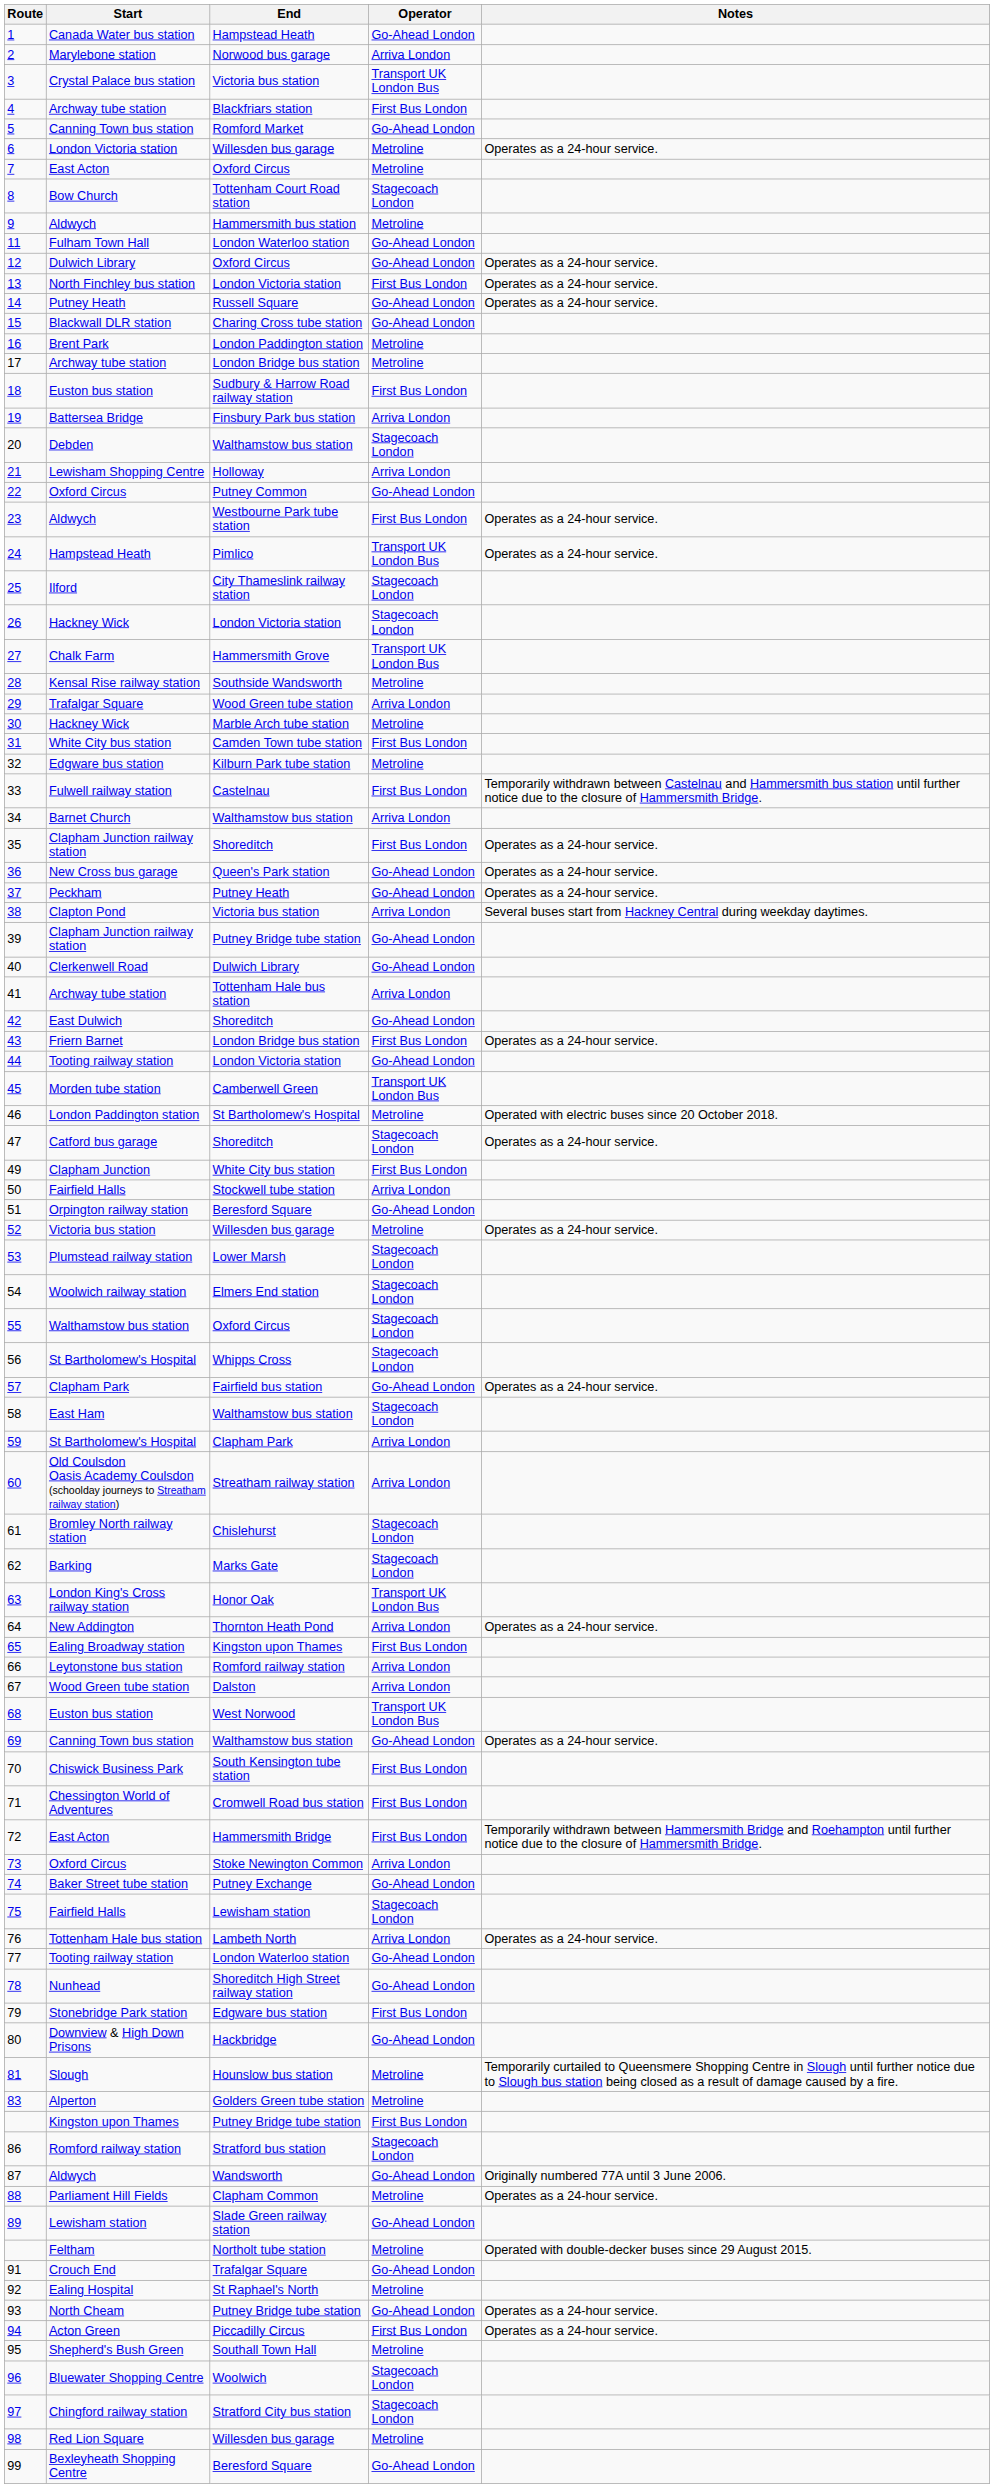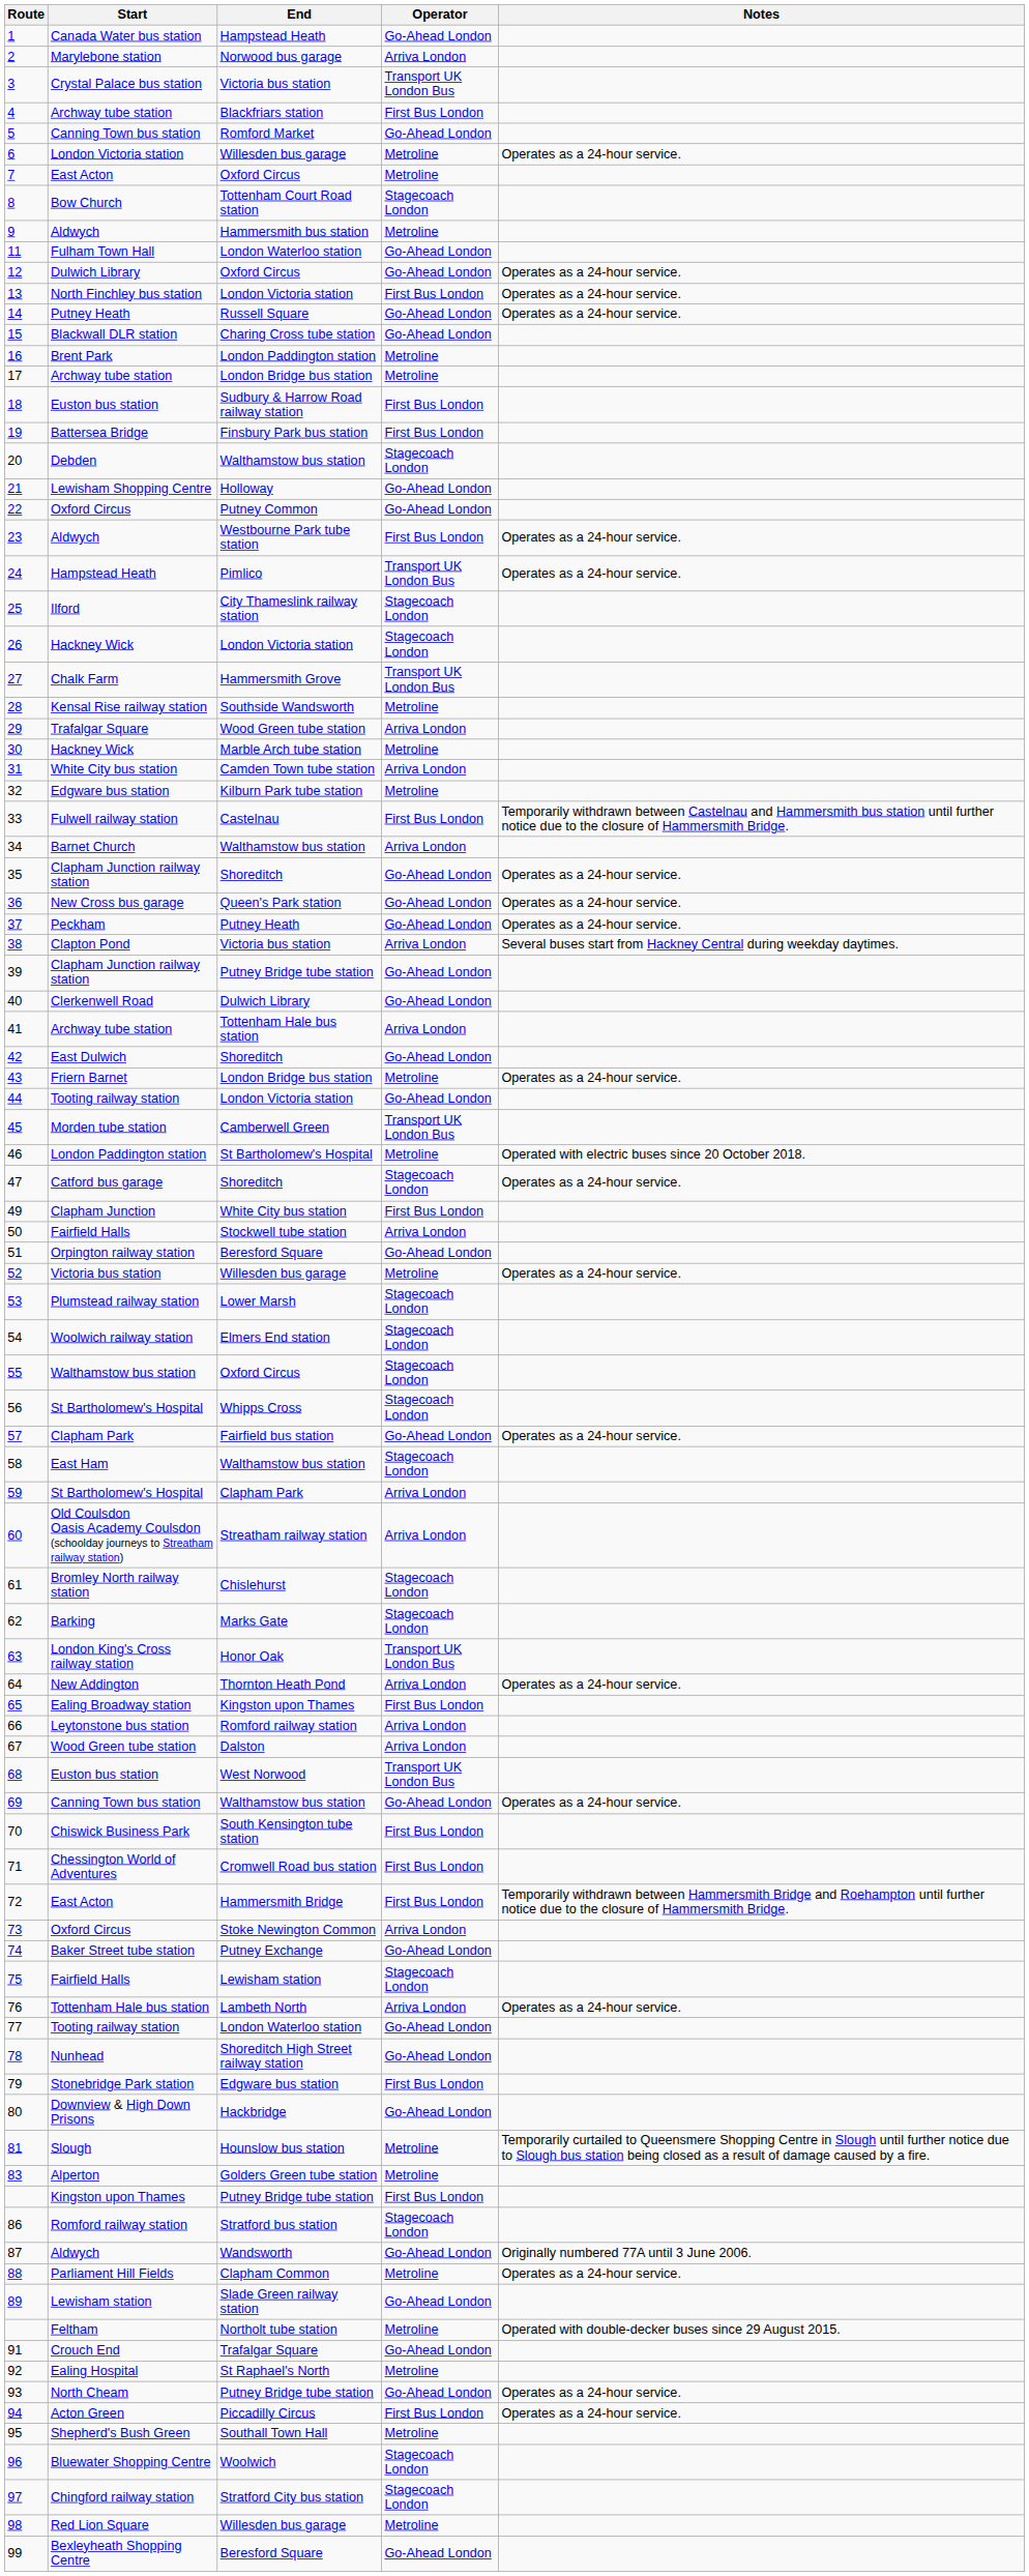19 | Operator: Arriva London -> First Bus London
21 | Operator: Arriva London -> Go-Ahead London
31 | Operator: First Bus London -> Arriva London
35 | Operator: First Bus London -> Go-Ahead London
43 | Operator: First Bus London -> Metroline
